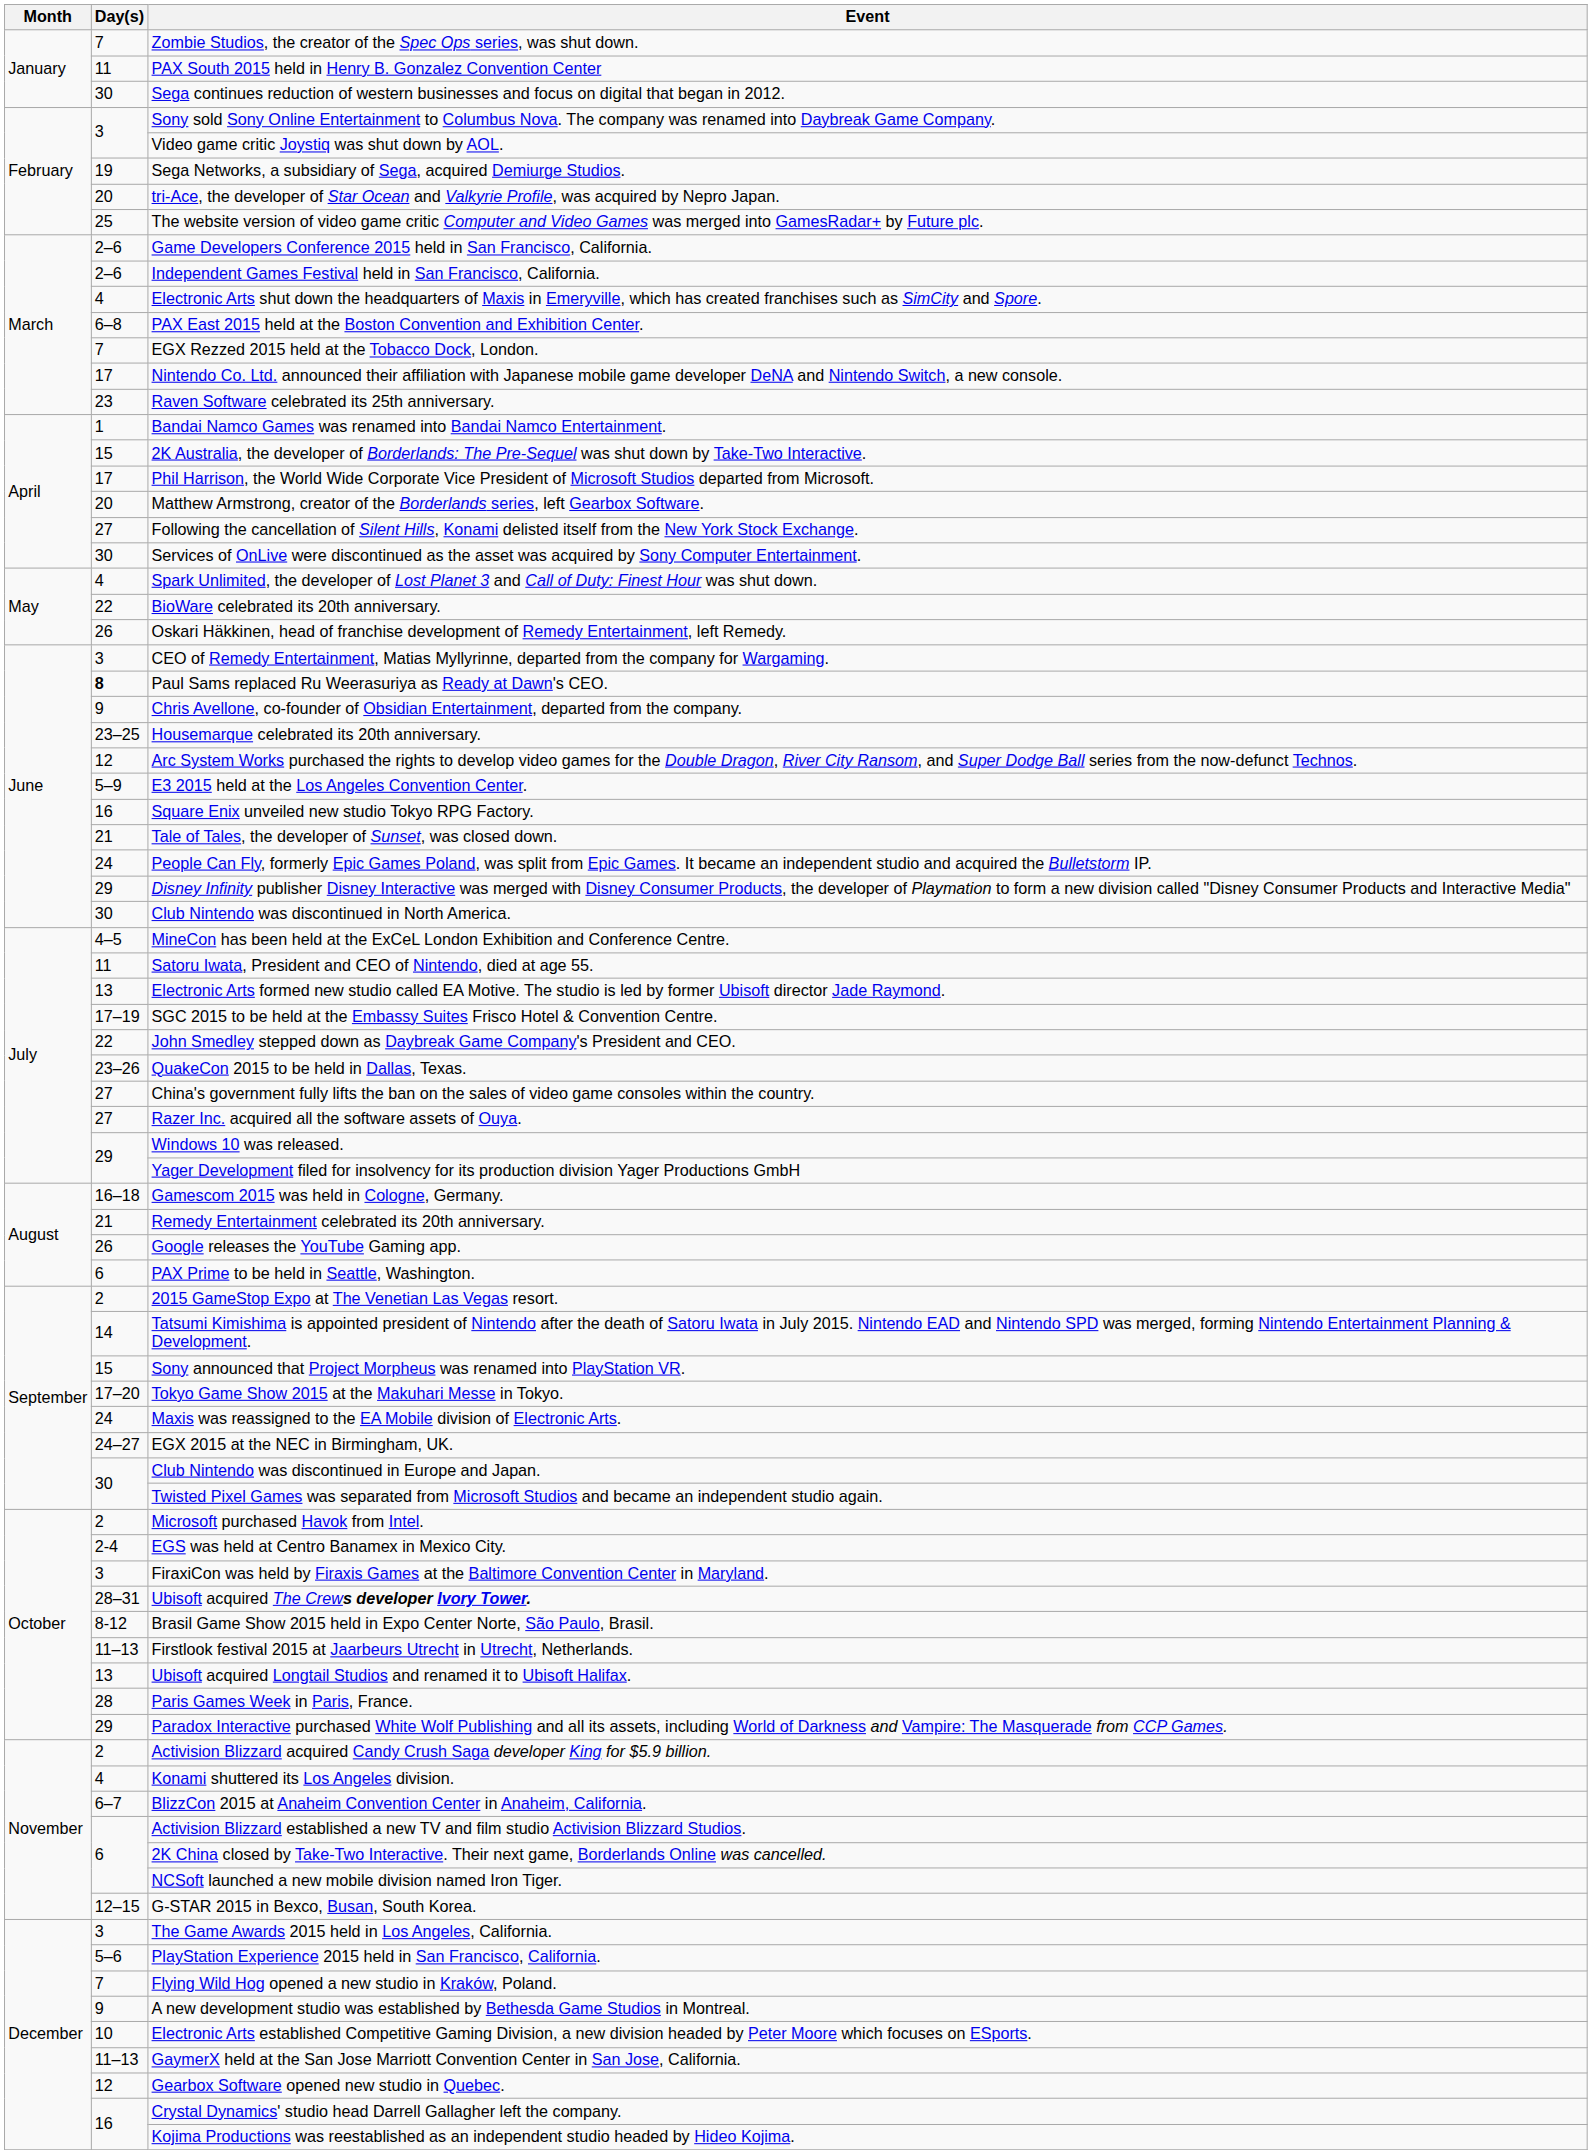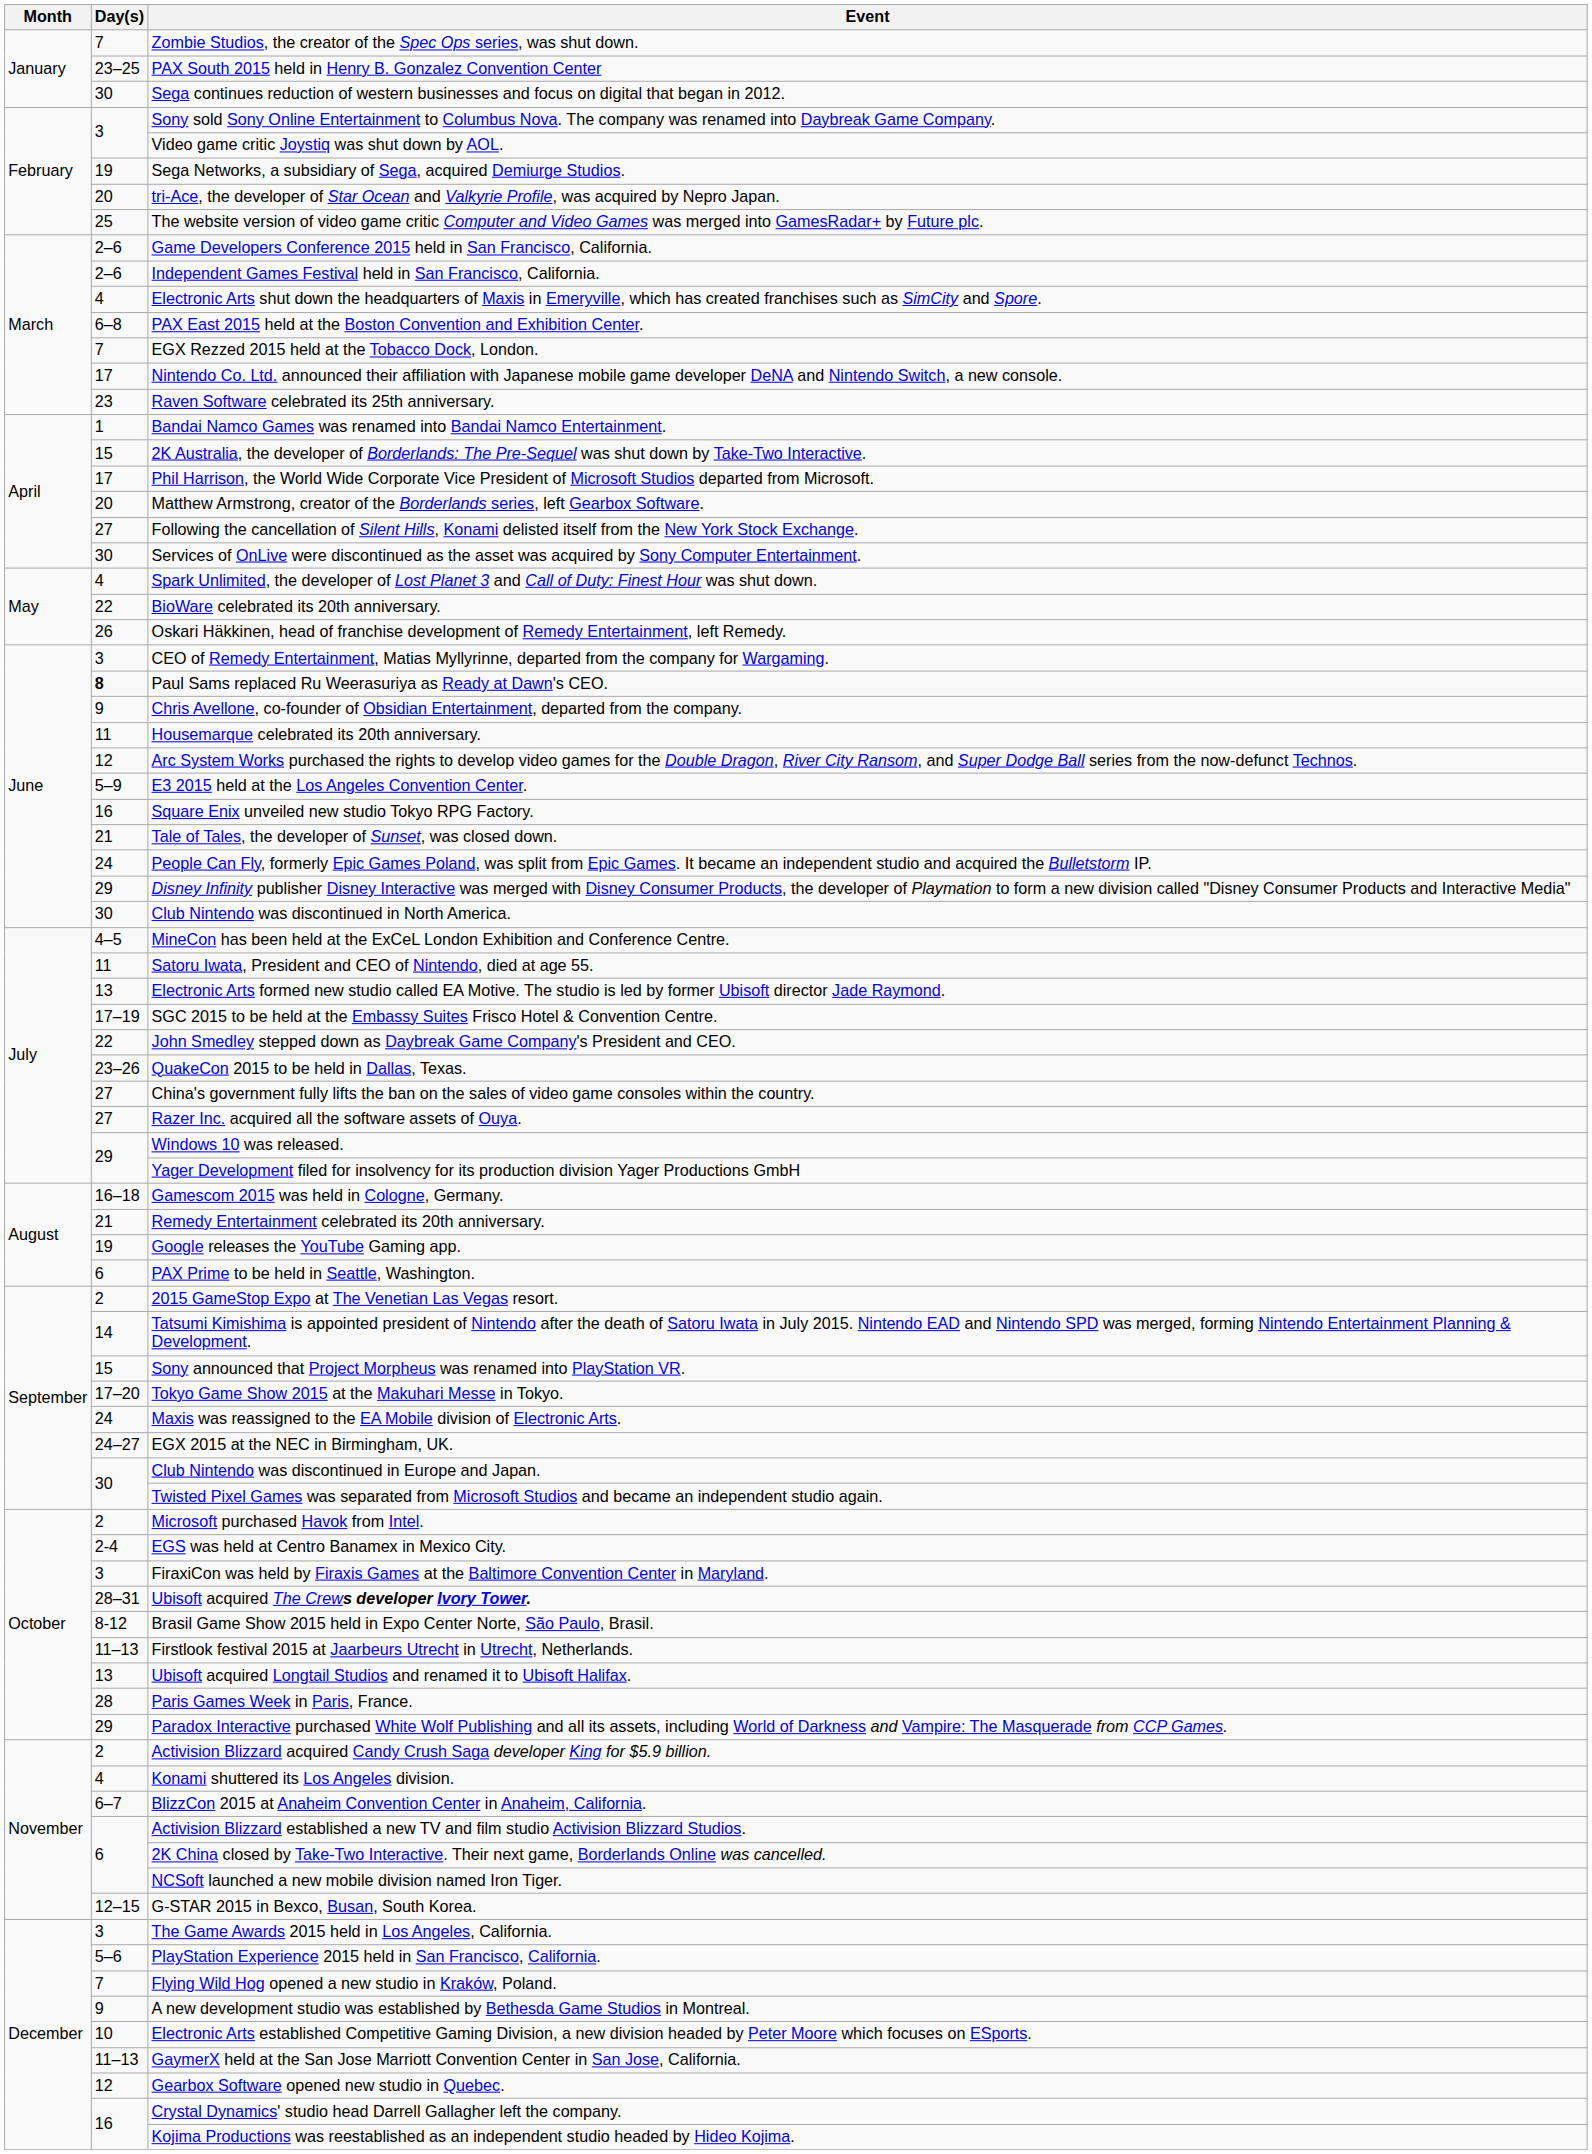PAX South 2015 held in Henry B. Gonzalez Convention Center | Day(s): 11 -> 23–25
Housemarque celebrated its 20th anniversary. | Day(s): 23–25 -> 11
Google releases the YouTube Gaming app. | Day(s): 26 -> 19
